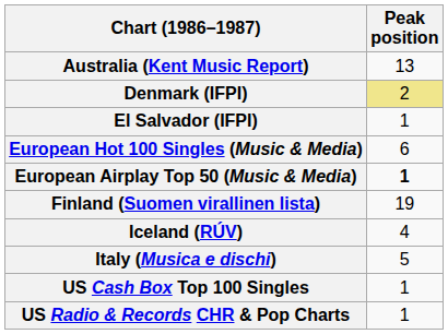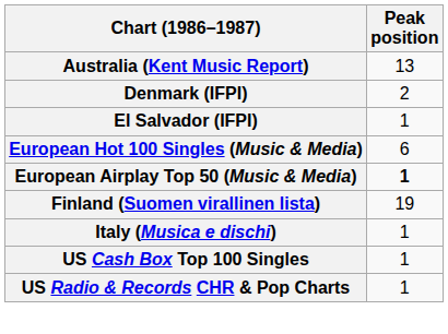Denmark (IFPI) | Peak position: khaki background -> no background
- row: Iceland (RÚV) | 4
Italy (Musica e dischi) | Peak position: 5 -> 1
